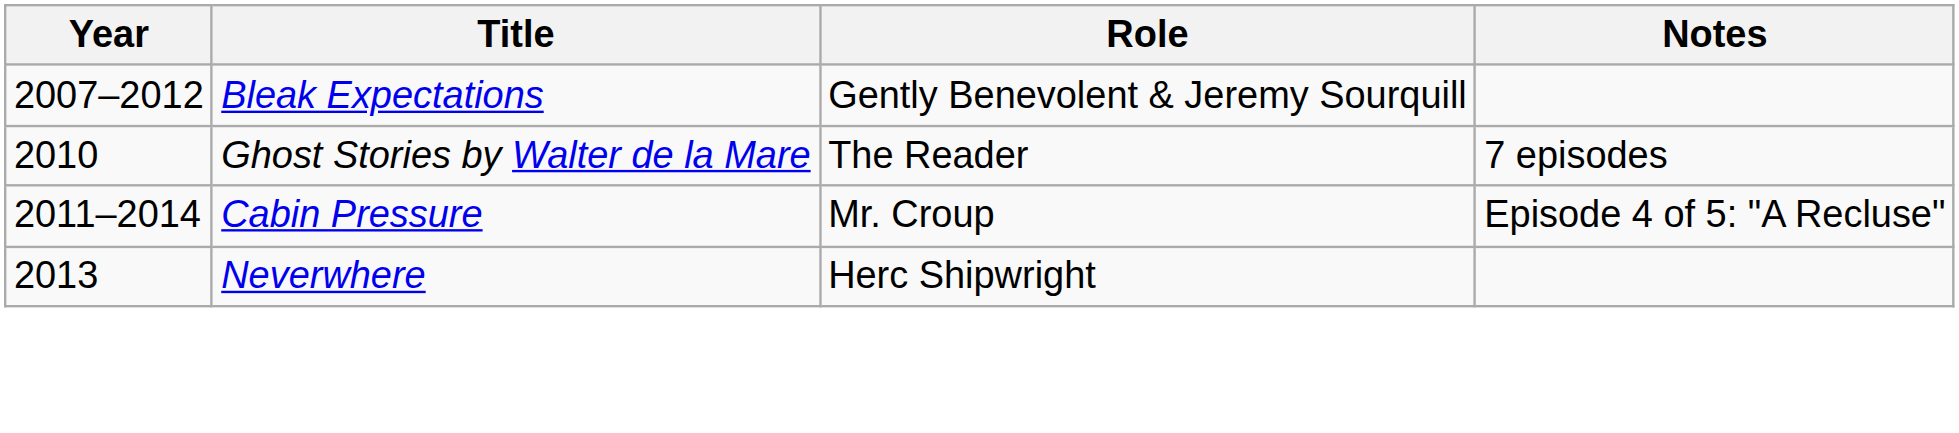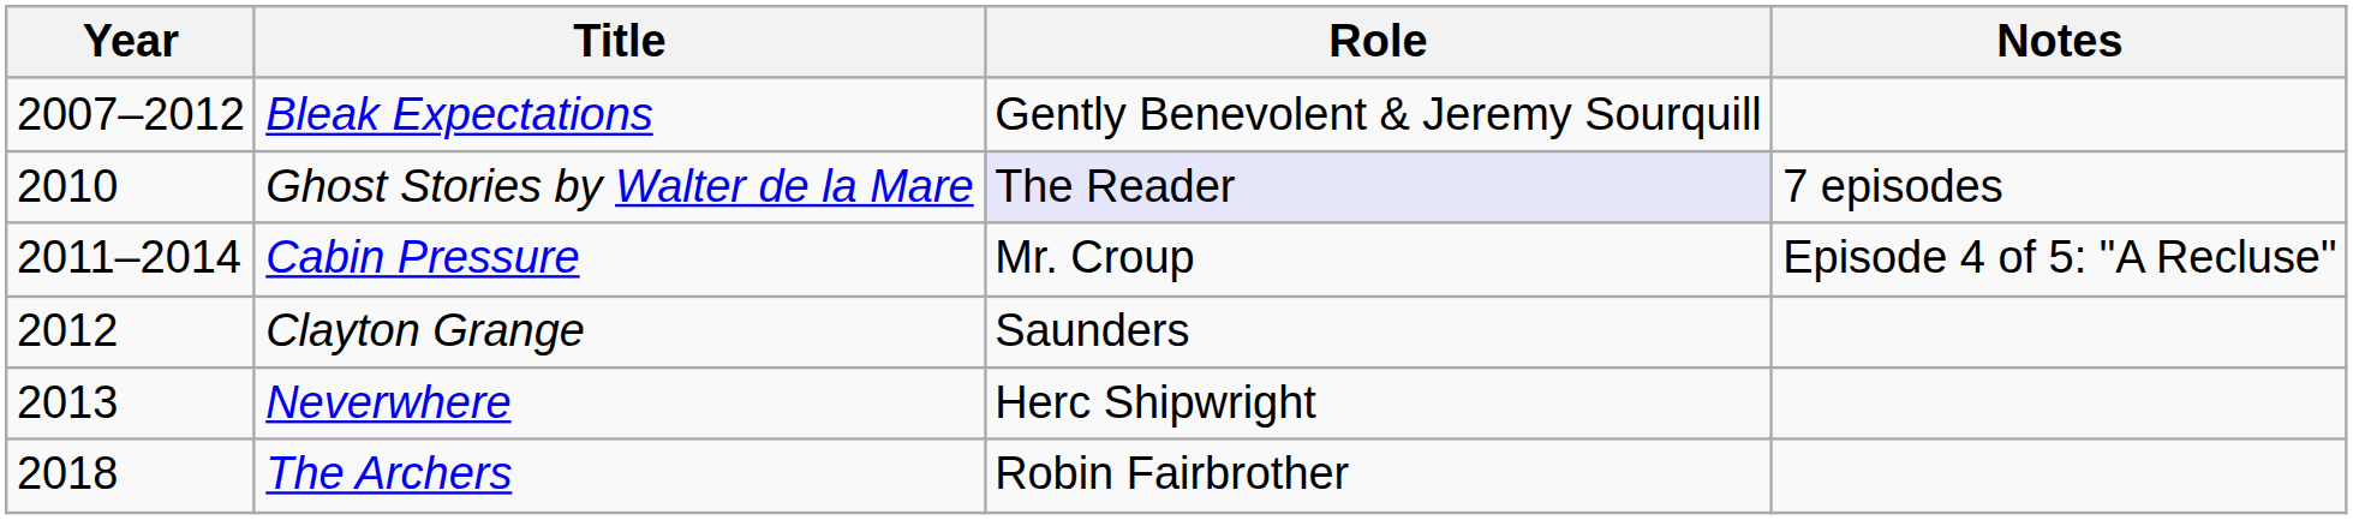Ghost Stories by Walter de la Mare | Role: no background -> lavender background
+ row: 2012 | Clayton Grange | Saunders
+ row: 2018 | The Archers | Robin Fairbrother
